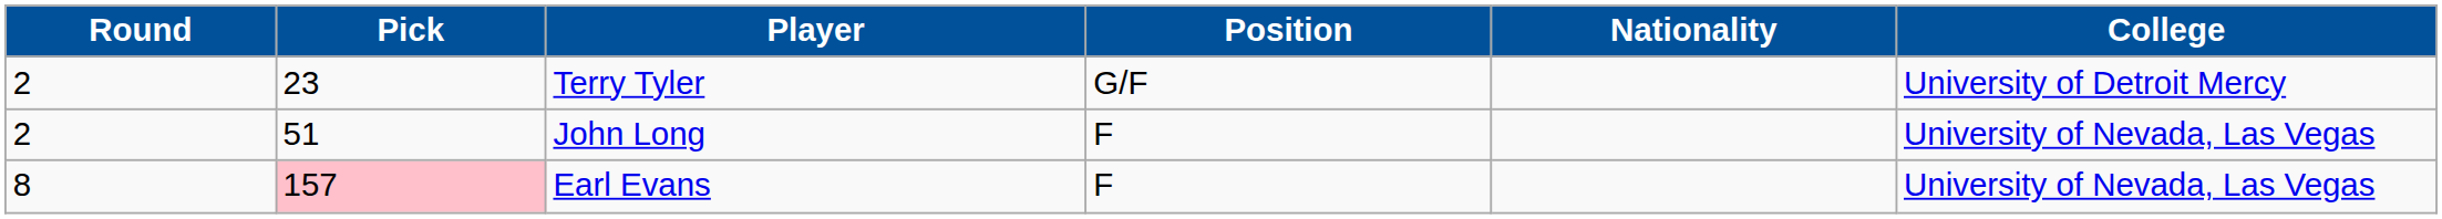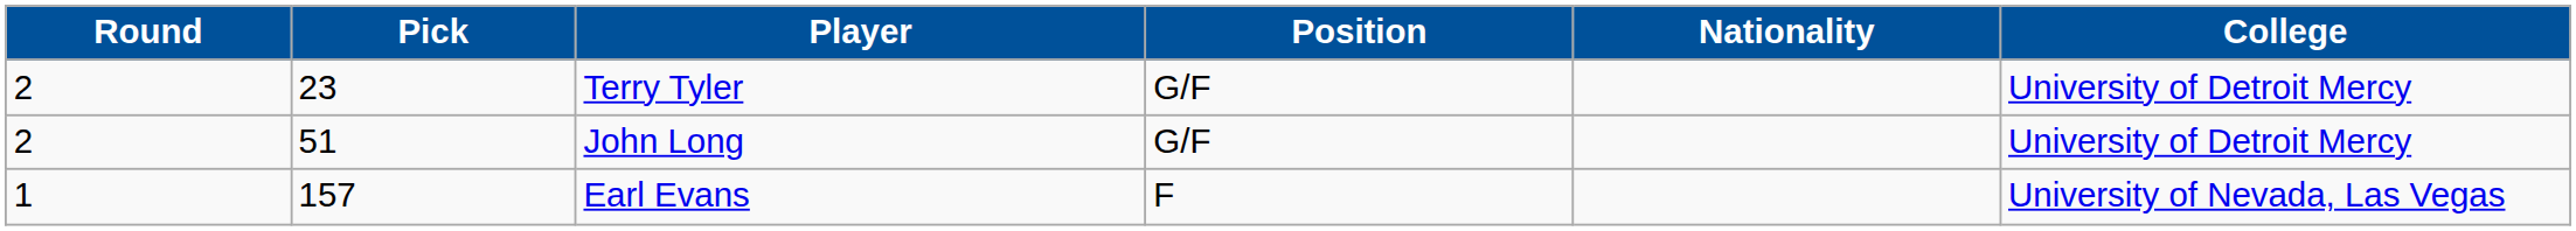John Long | Position: F -> G/F
John Long | College: University of Nevada, Las Vegas -> University of Detroit Mercy
Earl Evans | Round: 8 -> 1
Earl Evans | Pick: pink background -> no background
